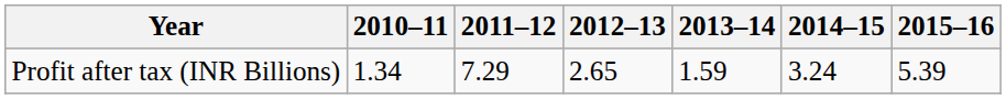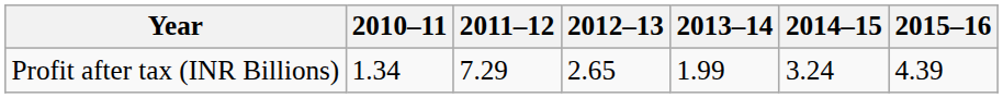Profit after tax (INR Billions) | 2013–14: 1.59 -> 1.99
Profit after tax (INR Billions) | 2015–16: 5.39 -> 4.39
